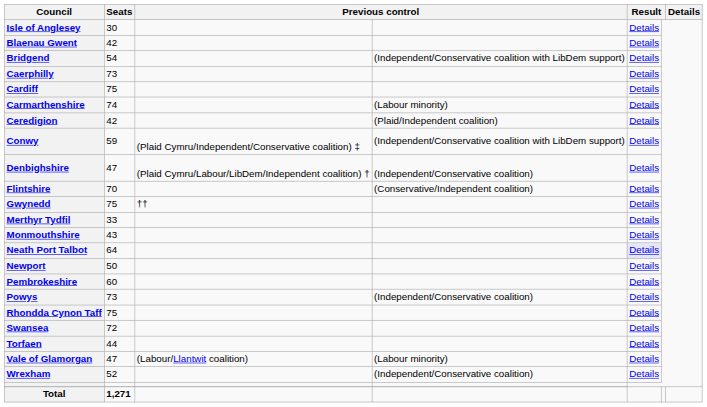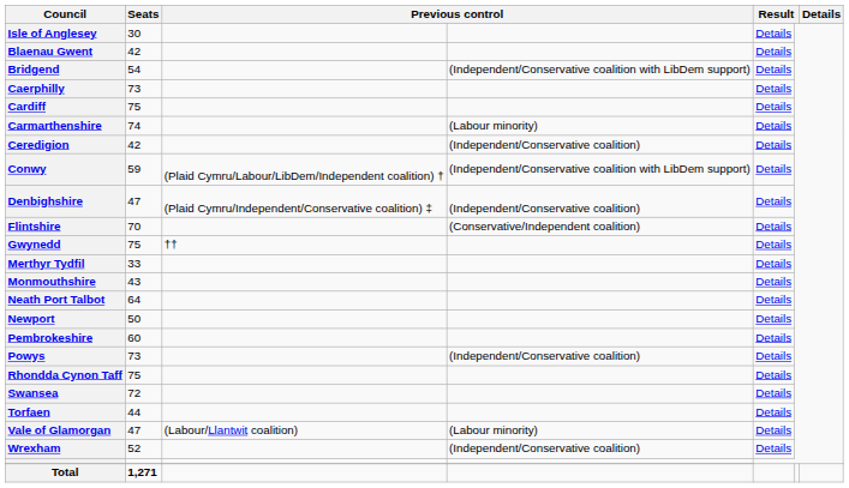Ceredigion | column 4: (Plaid/Independent coalition) -> (Independent/Conservative coalition)
Conwy | column 3: (Plaid Cymru/Independent/Conservative coalition) ‡ -> (Plaid Cymru/Labour/LibDem/Independent coalition) †
Denbighshire | column 3: (Plaid Cymru/Labour/LibDem/Independent coalition) † -> (Plaid Cymru/Independent/Conservative coalition) ‡
Neath Port Talbot | column 5: lavender background -> no background
